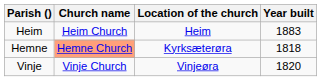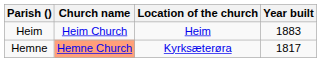Hemne | Year built: 1818 -> 1817
- row: Vinje | Vinje Church | Vinjeøra | 1820
